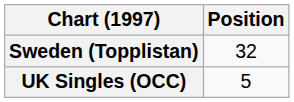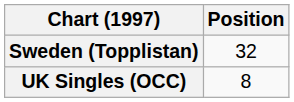UK Singles (OCC) | Position: 5 -> 8
